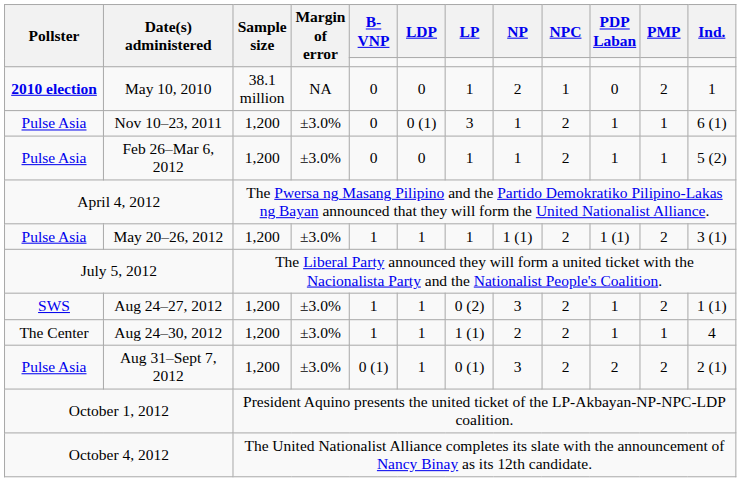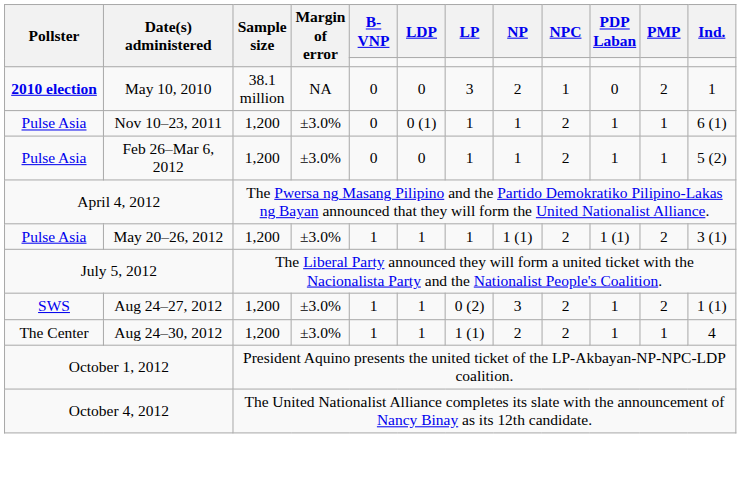May 10, 2010 | LP: 1 -> 3
Nov 10–23, 2011 | LP: 3 -> 1
- row: Pulse Asia | Aug 31–Sept 7, 2012 | 1,200 | ±3.0% | 0 (1) | 1 | 0 (1) | 3 | 2 | 2 | 2 | 2 (1)
